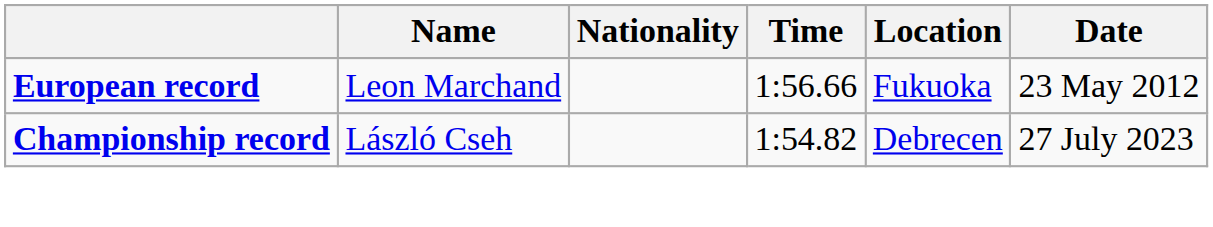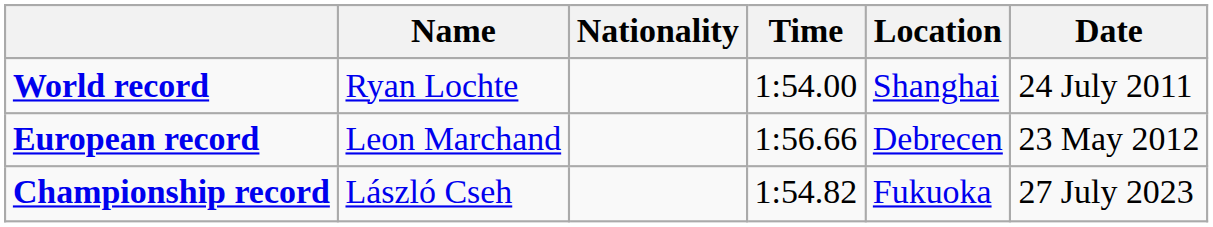+ row: World record | Ryan Lochte | 1:54.00 | Shanghai | 24 July 2011
European record | Location: Fukuoka -> Debrecen
Championship record | Location: Debrecen -> Fukuoka
